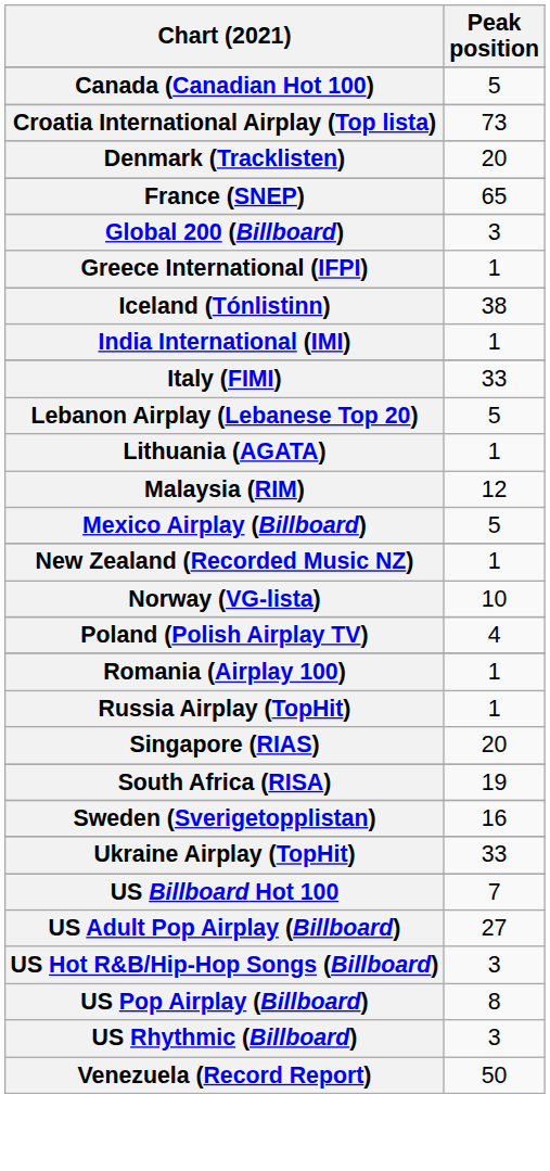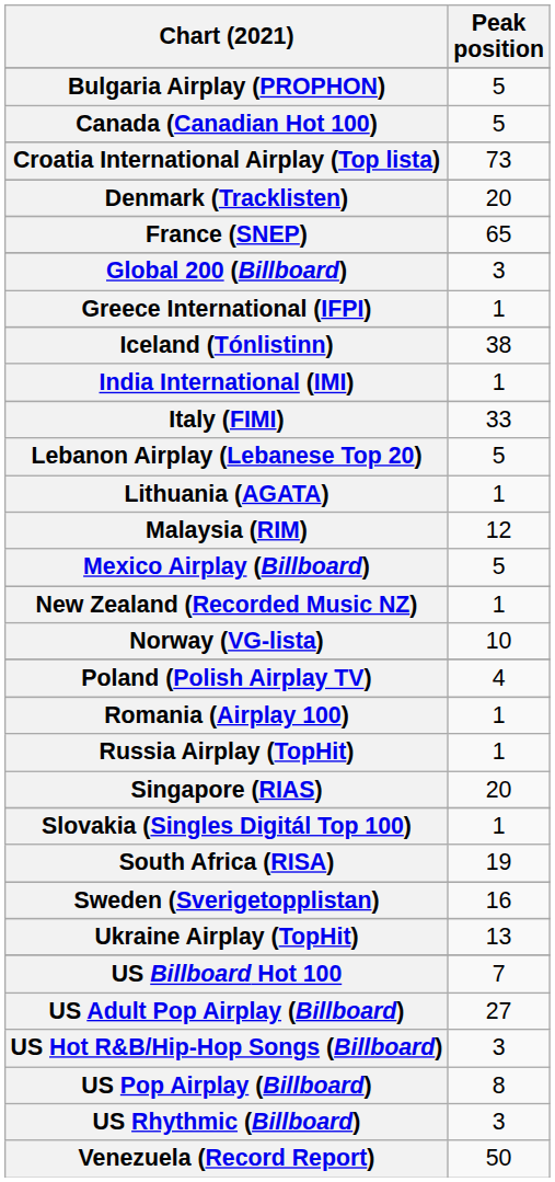+ row: Bulgaria Airplay (PROPHON) | 5
+ row: Slovakia (Singles Digitál Top 100) | 1
Ukraine Airplay (TopHit) | Peak position: 33 -> 13
